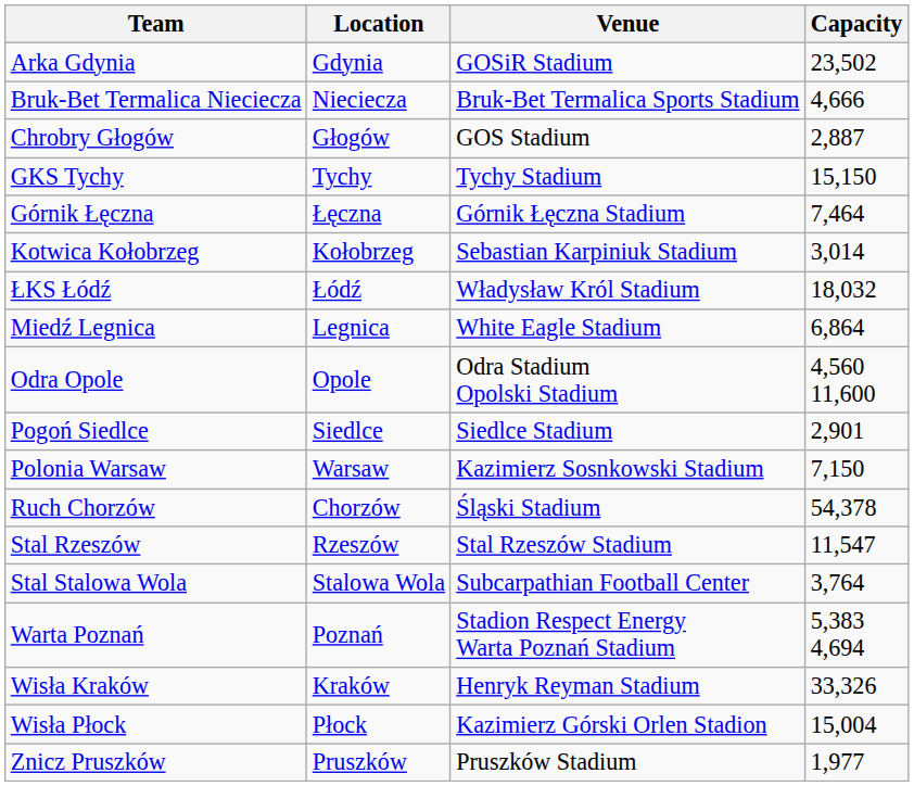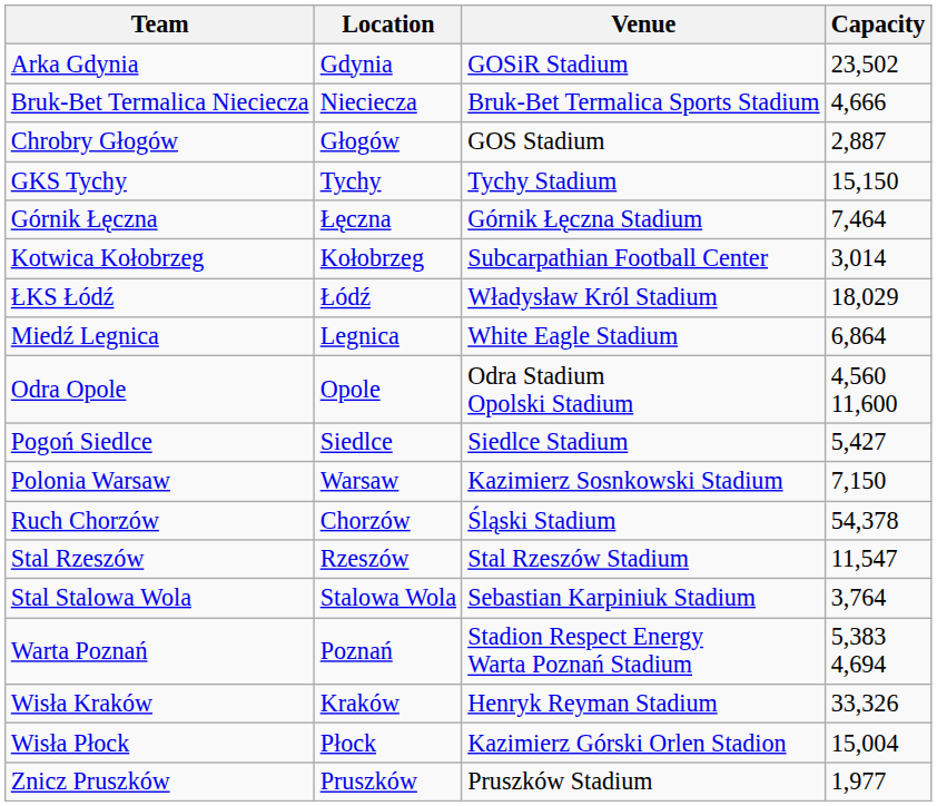Kotwica Kołobrzeg | Venue: Sebastian Karpiniuk Stadium -> Subcarpathian Football Center
ŁKS Łódź | Capacity: 18,032 -> 18,029
Pogoń Siedlce | Capacity: 2,901 -> 5,427
Stal Stalowa Wola | Venue: Subcarpathian Football Center -> Sebastian Karpiniuk Stadium
